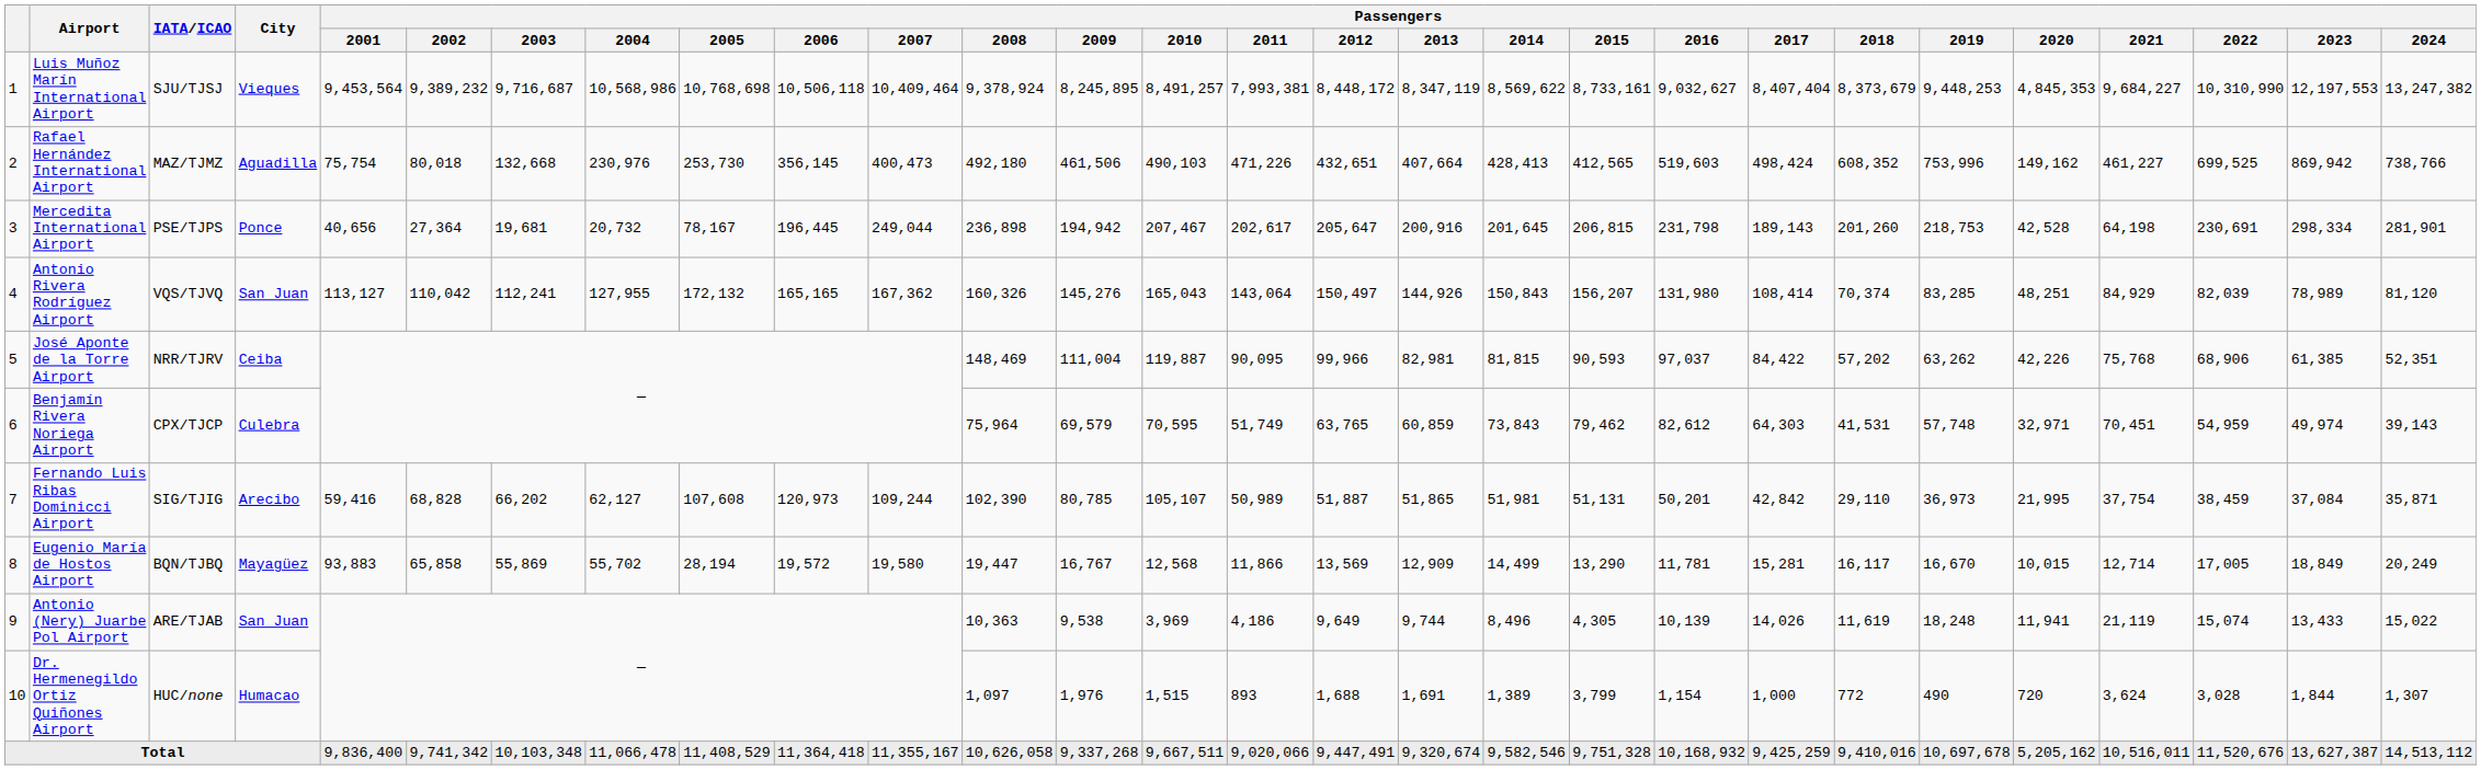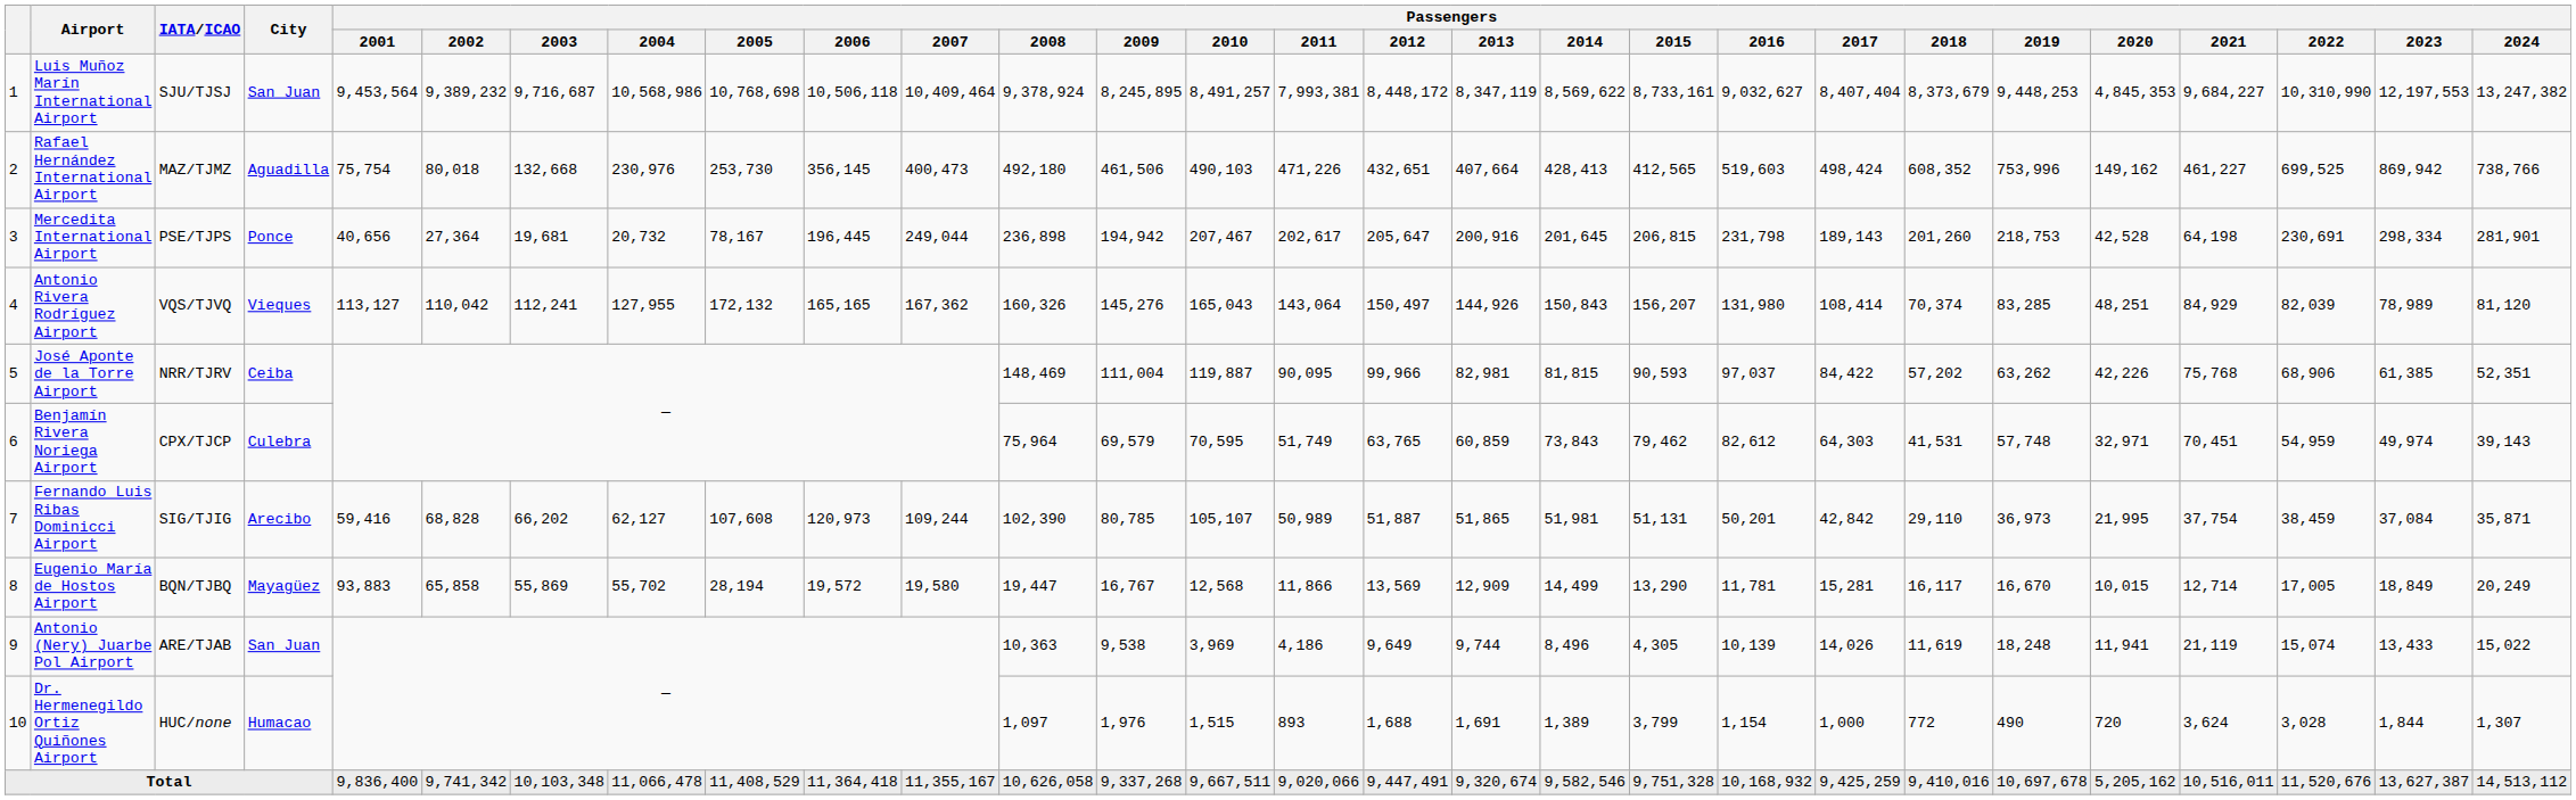Luis Muñoz Marín International Airport | City: Vieques -> San Juan
Antonio Rivera Rodríguez Airport | City: San Juan -> Vieques
